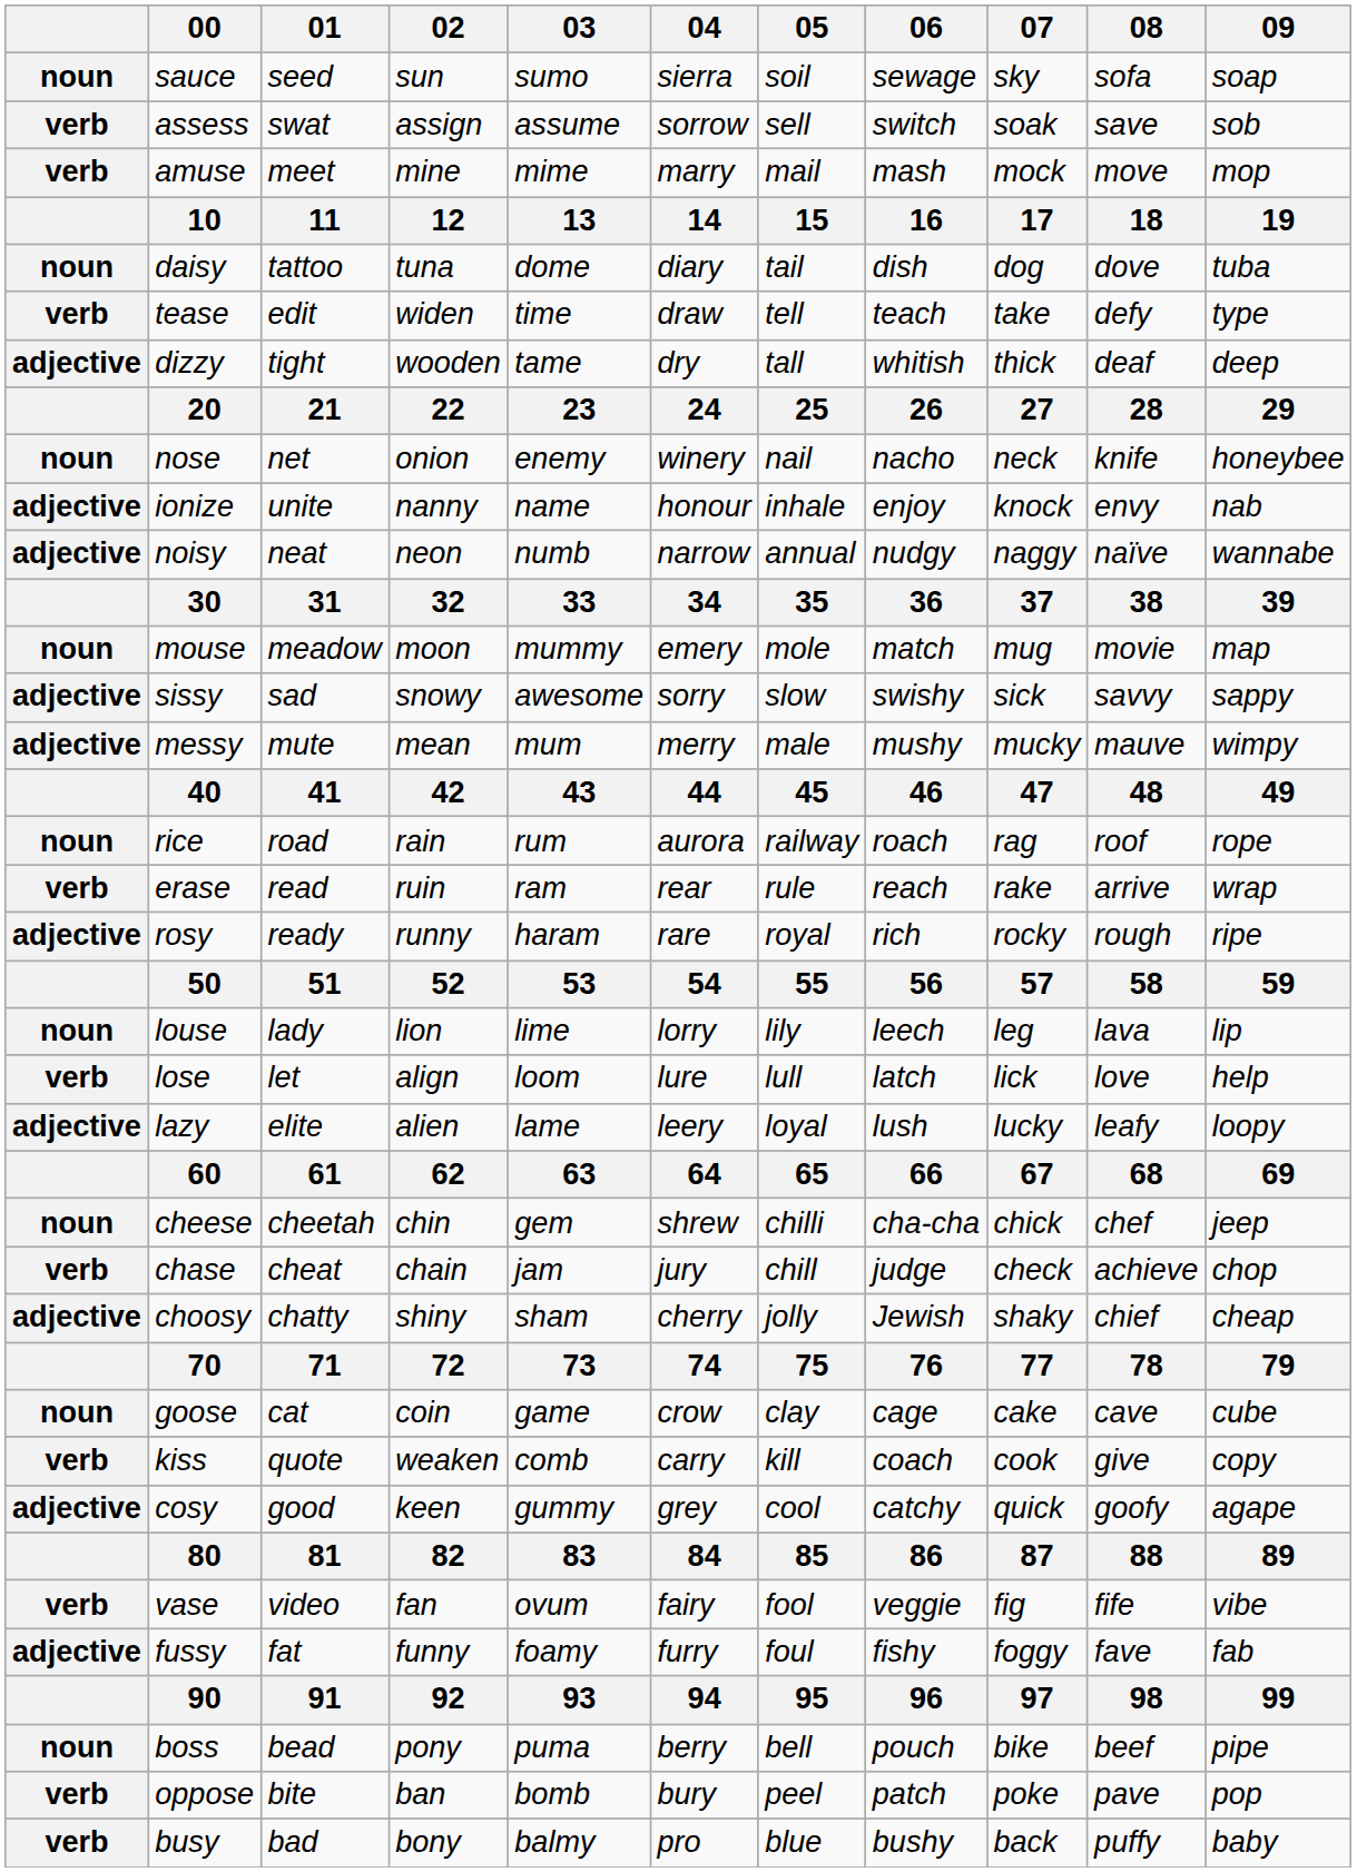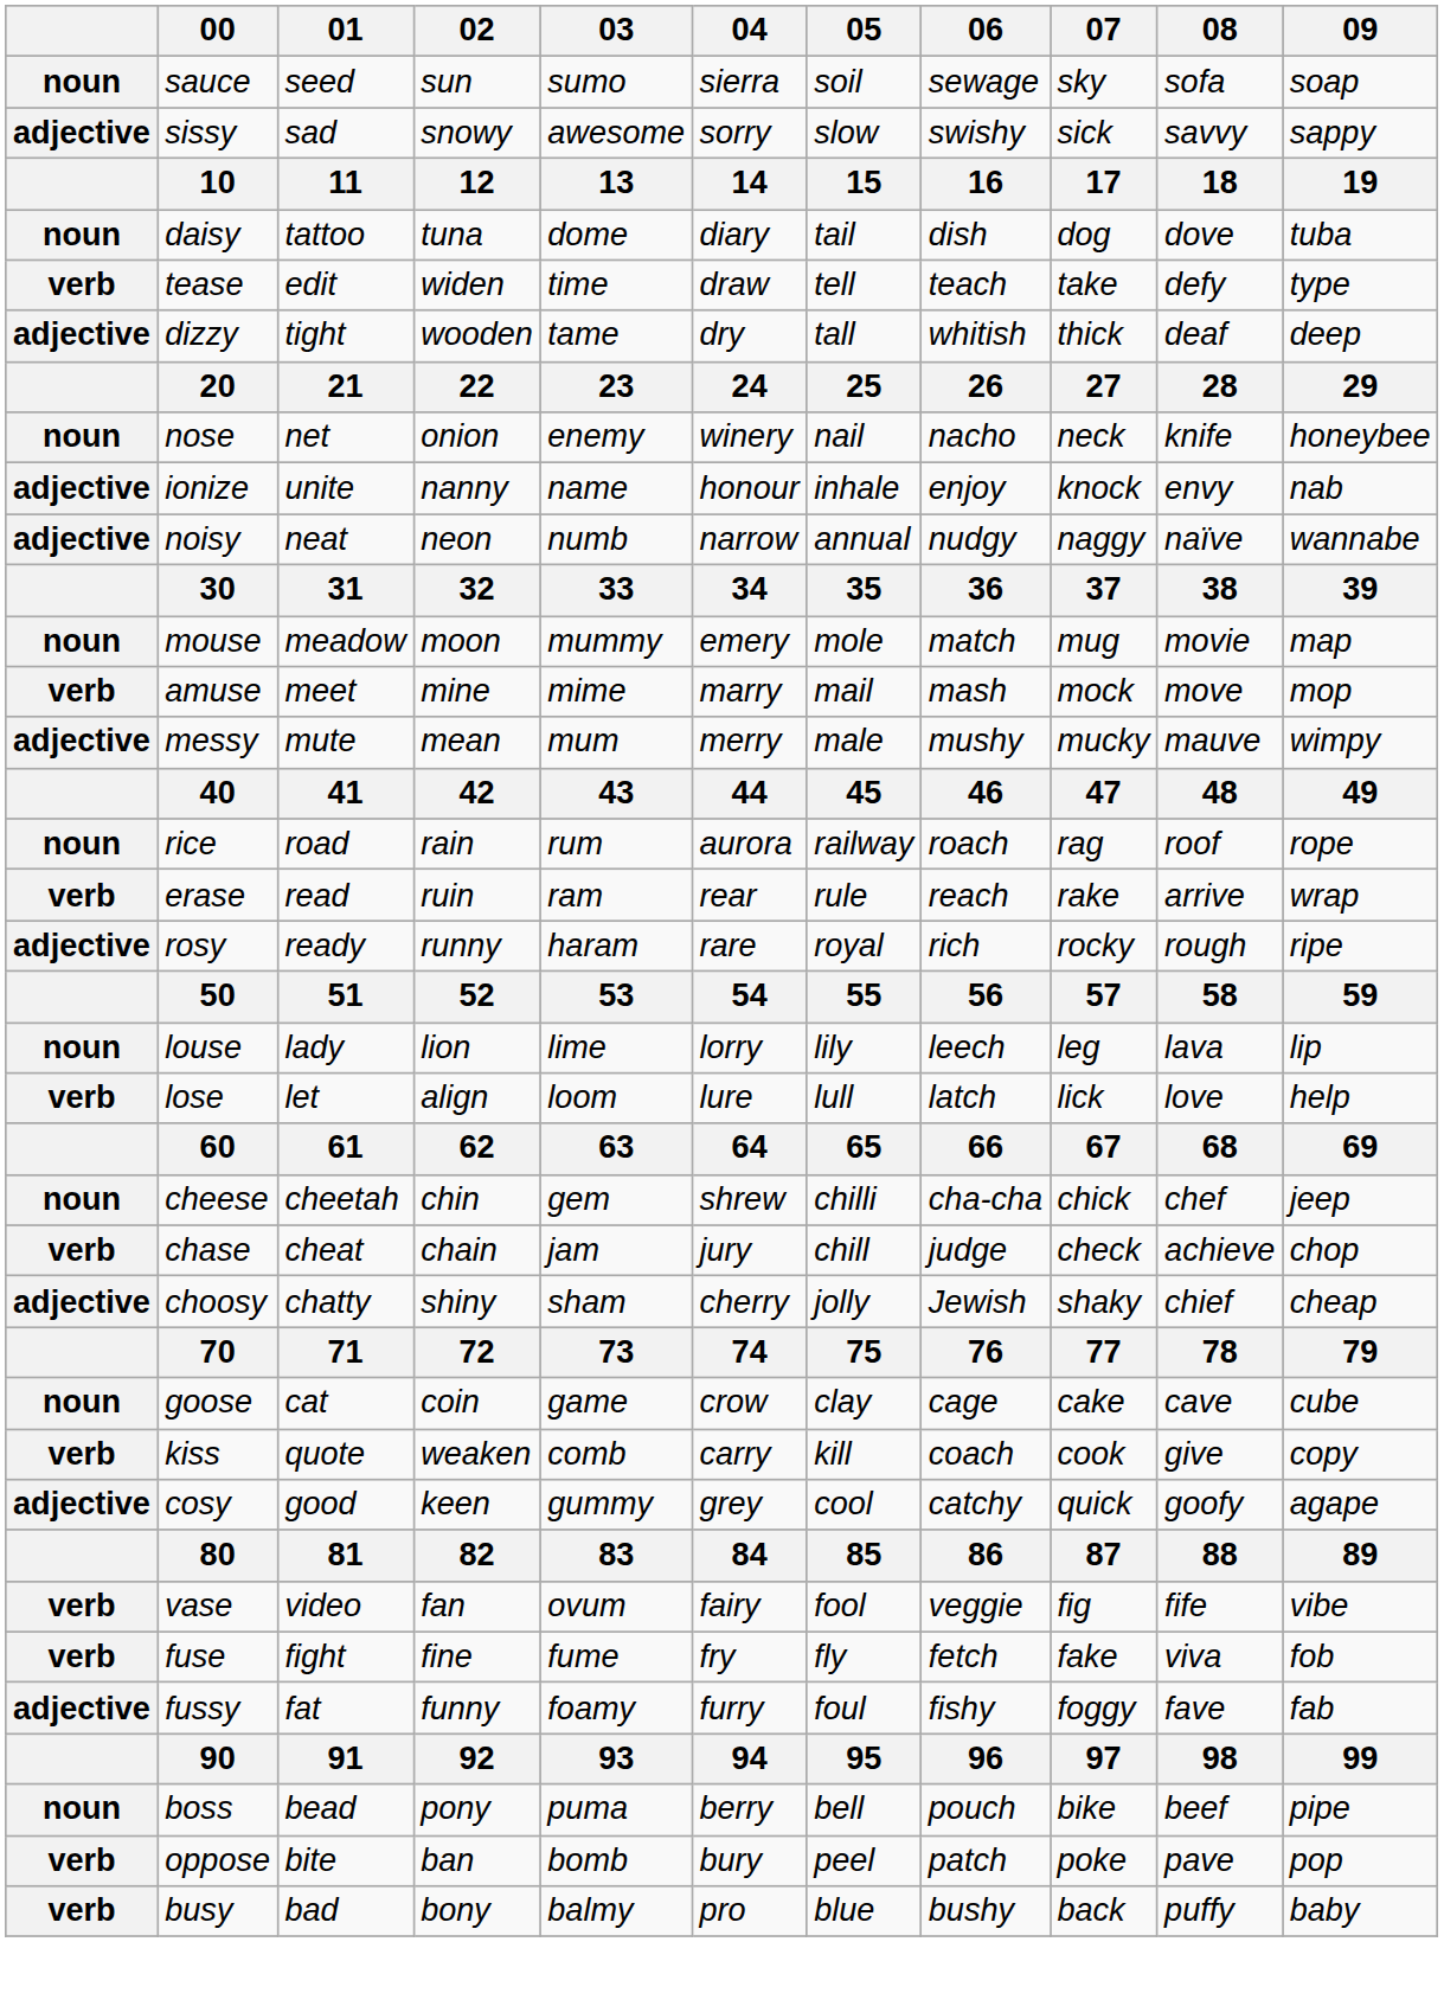- row: verb | assess | swat | assign | assume | sorrow | sell | switch | soak | save | sob
rows swapped: sissy <-> amuse
- row: adjective | lazy | elite | alien | lame | leery | loyal | lush | lucky | leafy | loopy
+ row: verb | fuse | fight | fine | fume | fry | fly | fetch | fake | viva | fob
